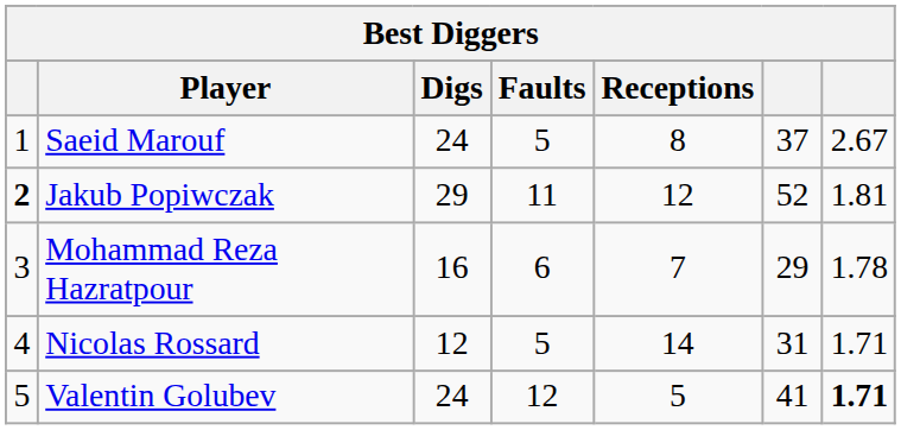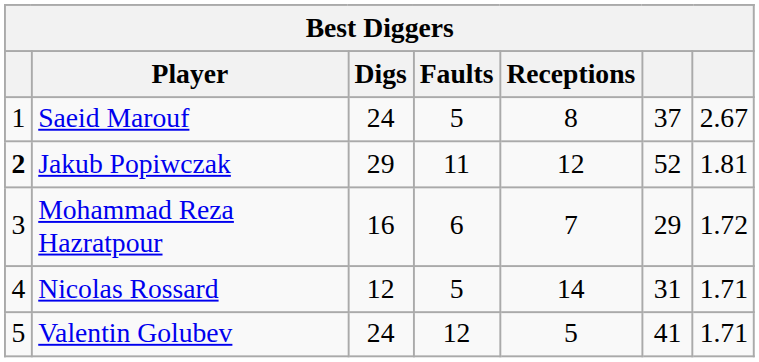Mohammad Reza Hazratpour | column 7: 1.78 -> 1.72
Valentin Golubev | column 7: bold -> normal
